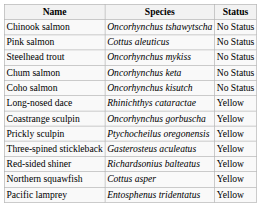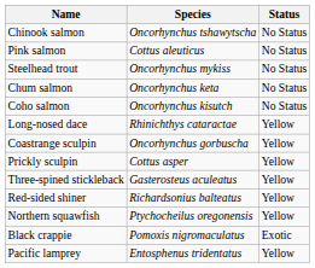Prickly sculpin | Species: Ptychocheilus oregonensis -> Cottus asper
Northern squawfish | Species: Cottus asper -> Ptychocheilus oregonensis
+ row: Black crappie | Pomoxis nigromaculatus | Exotic
